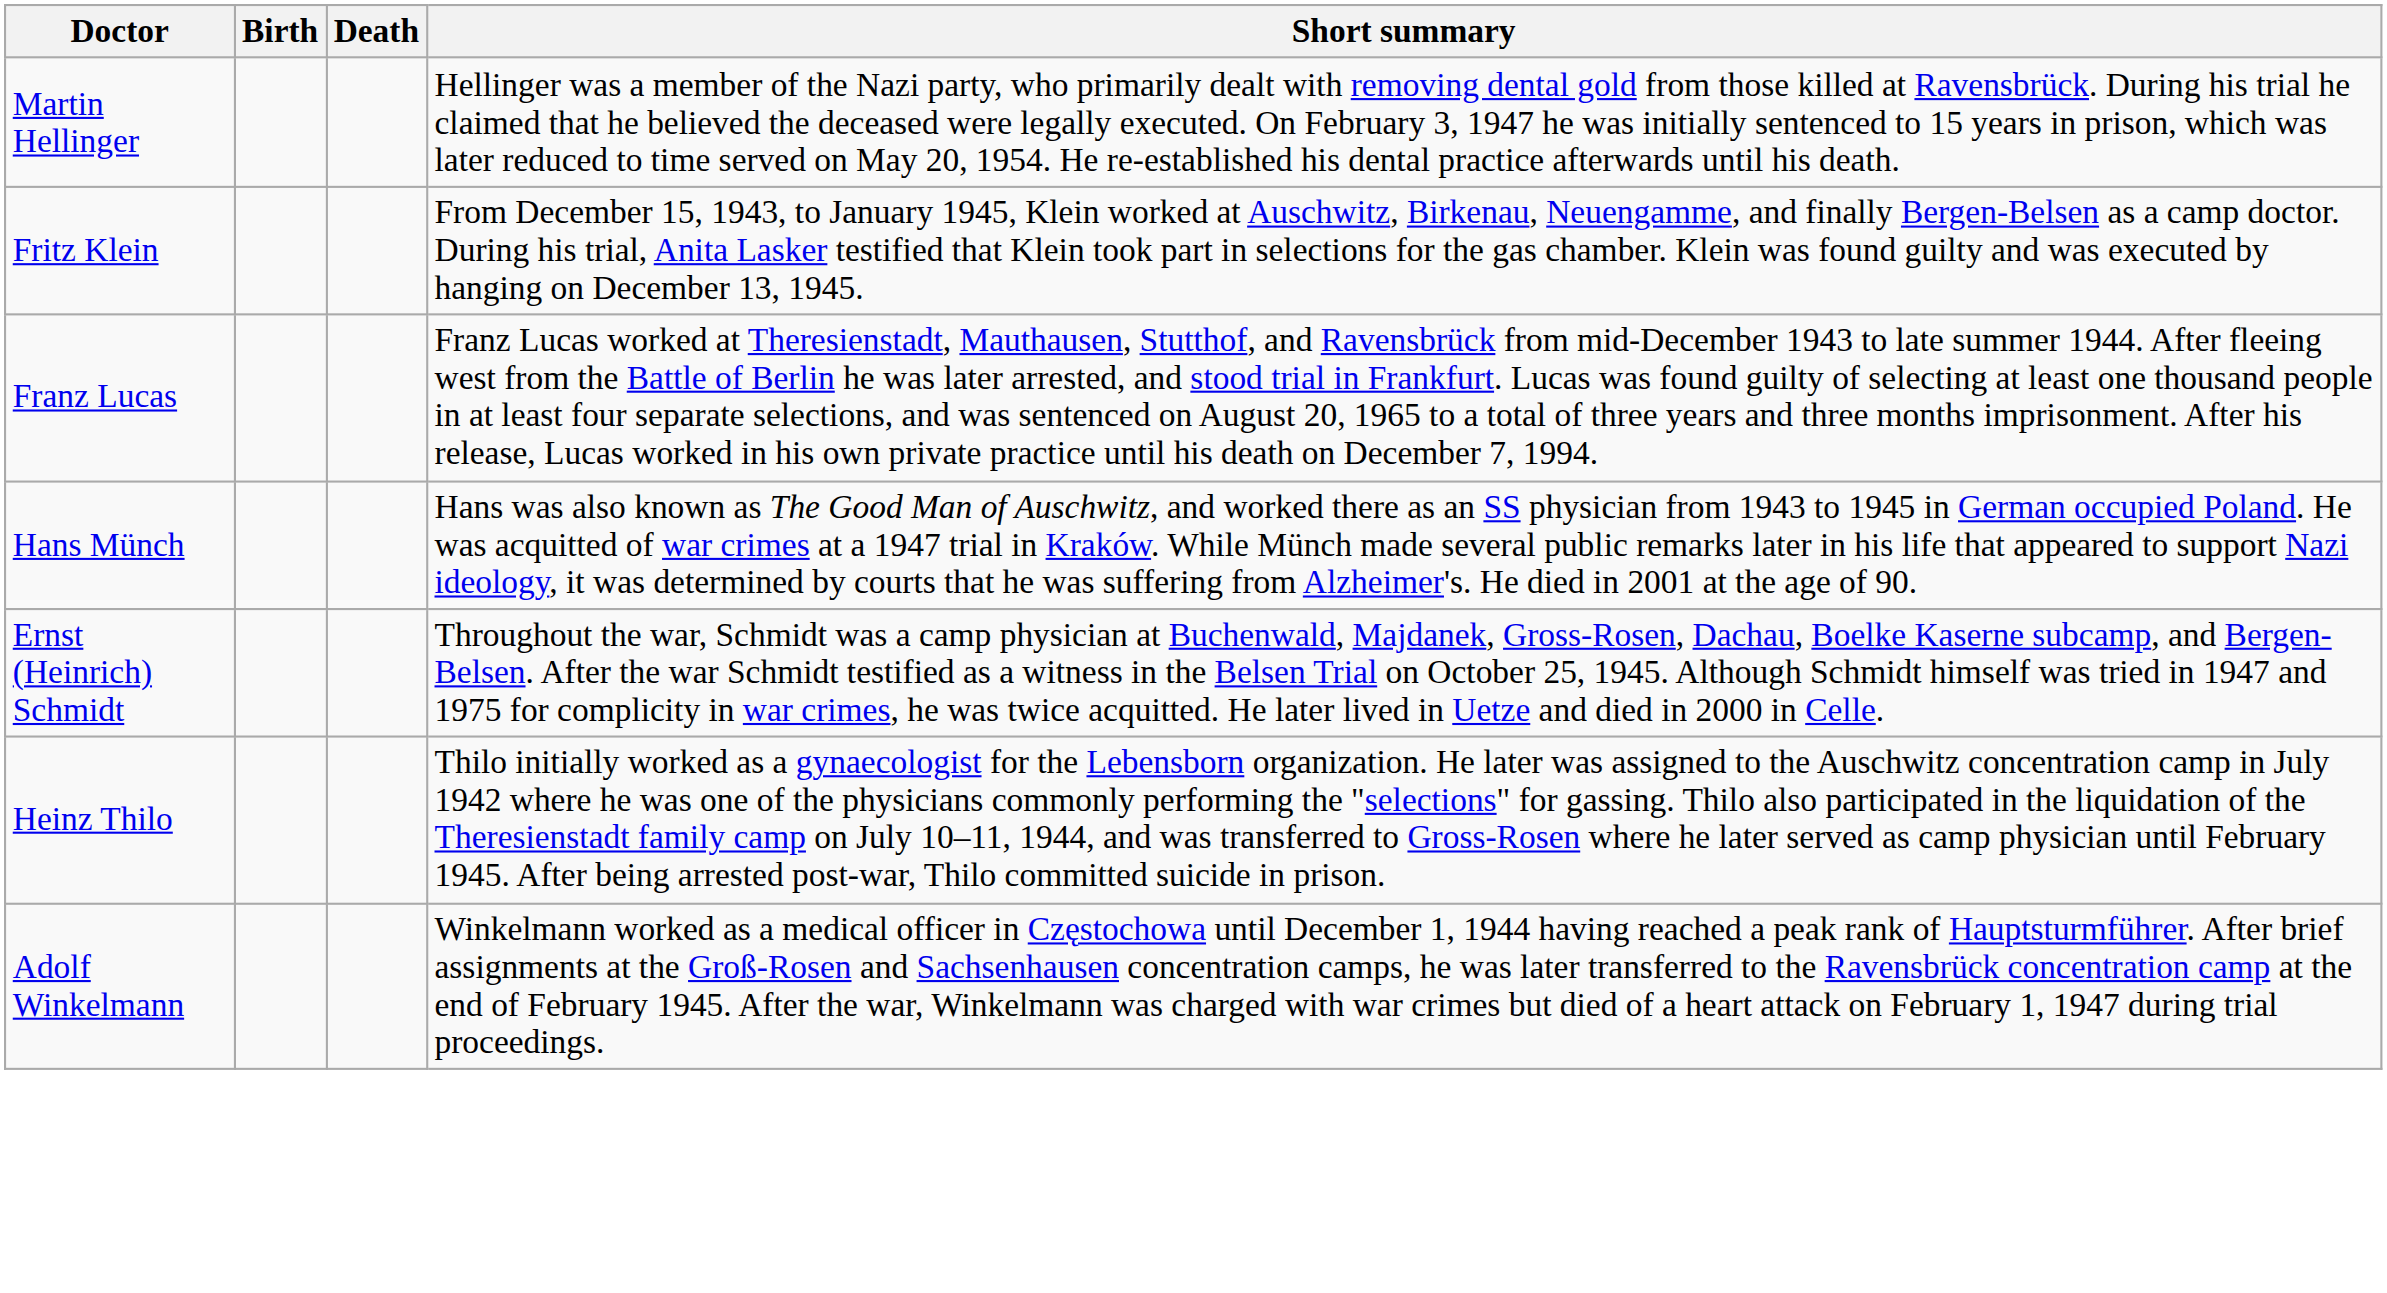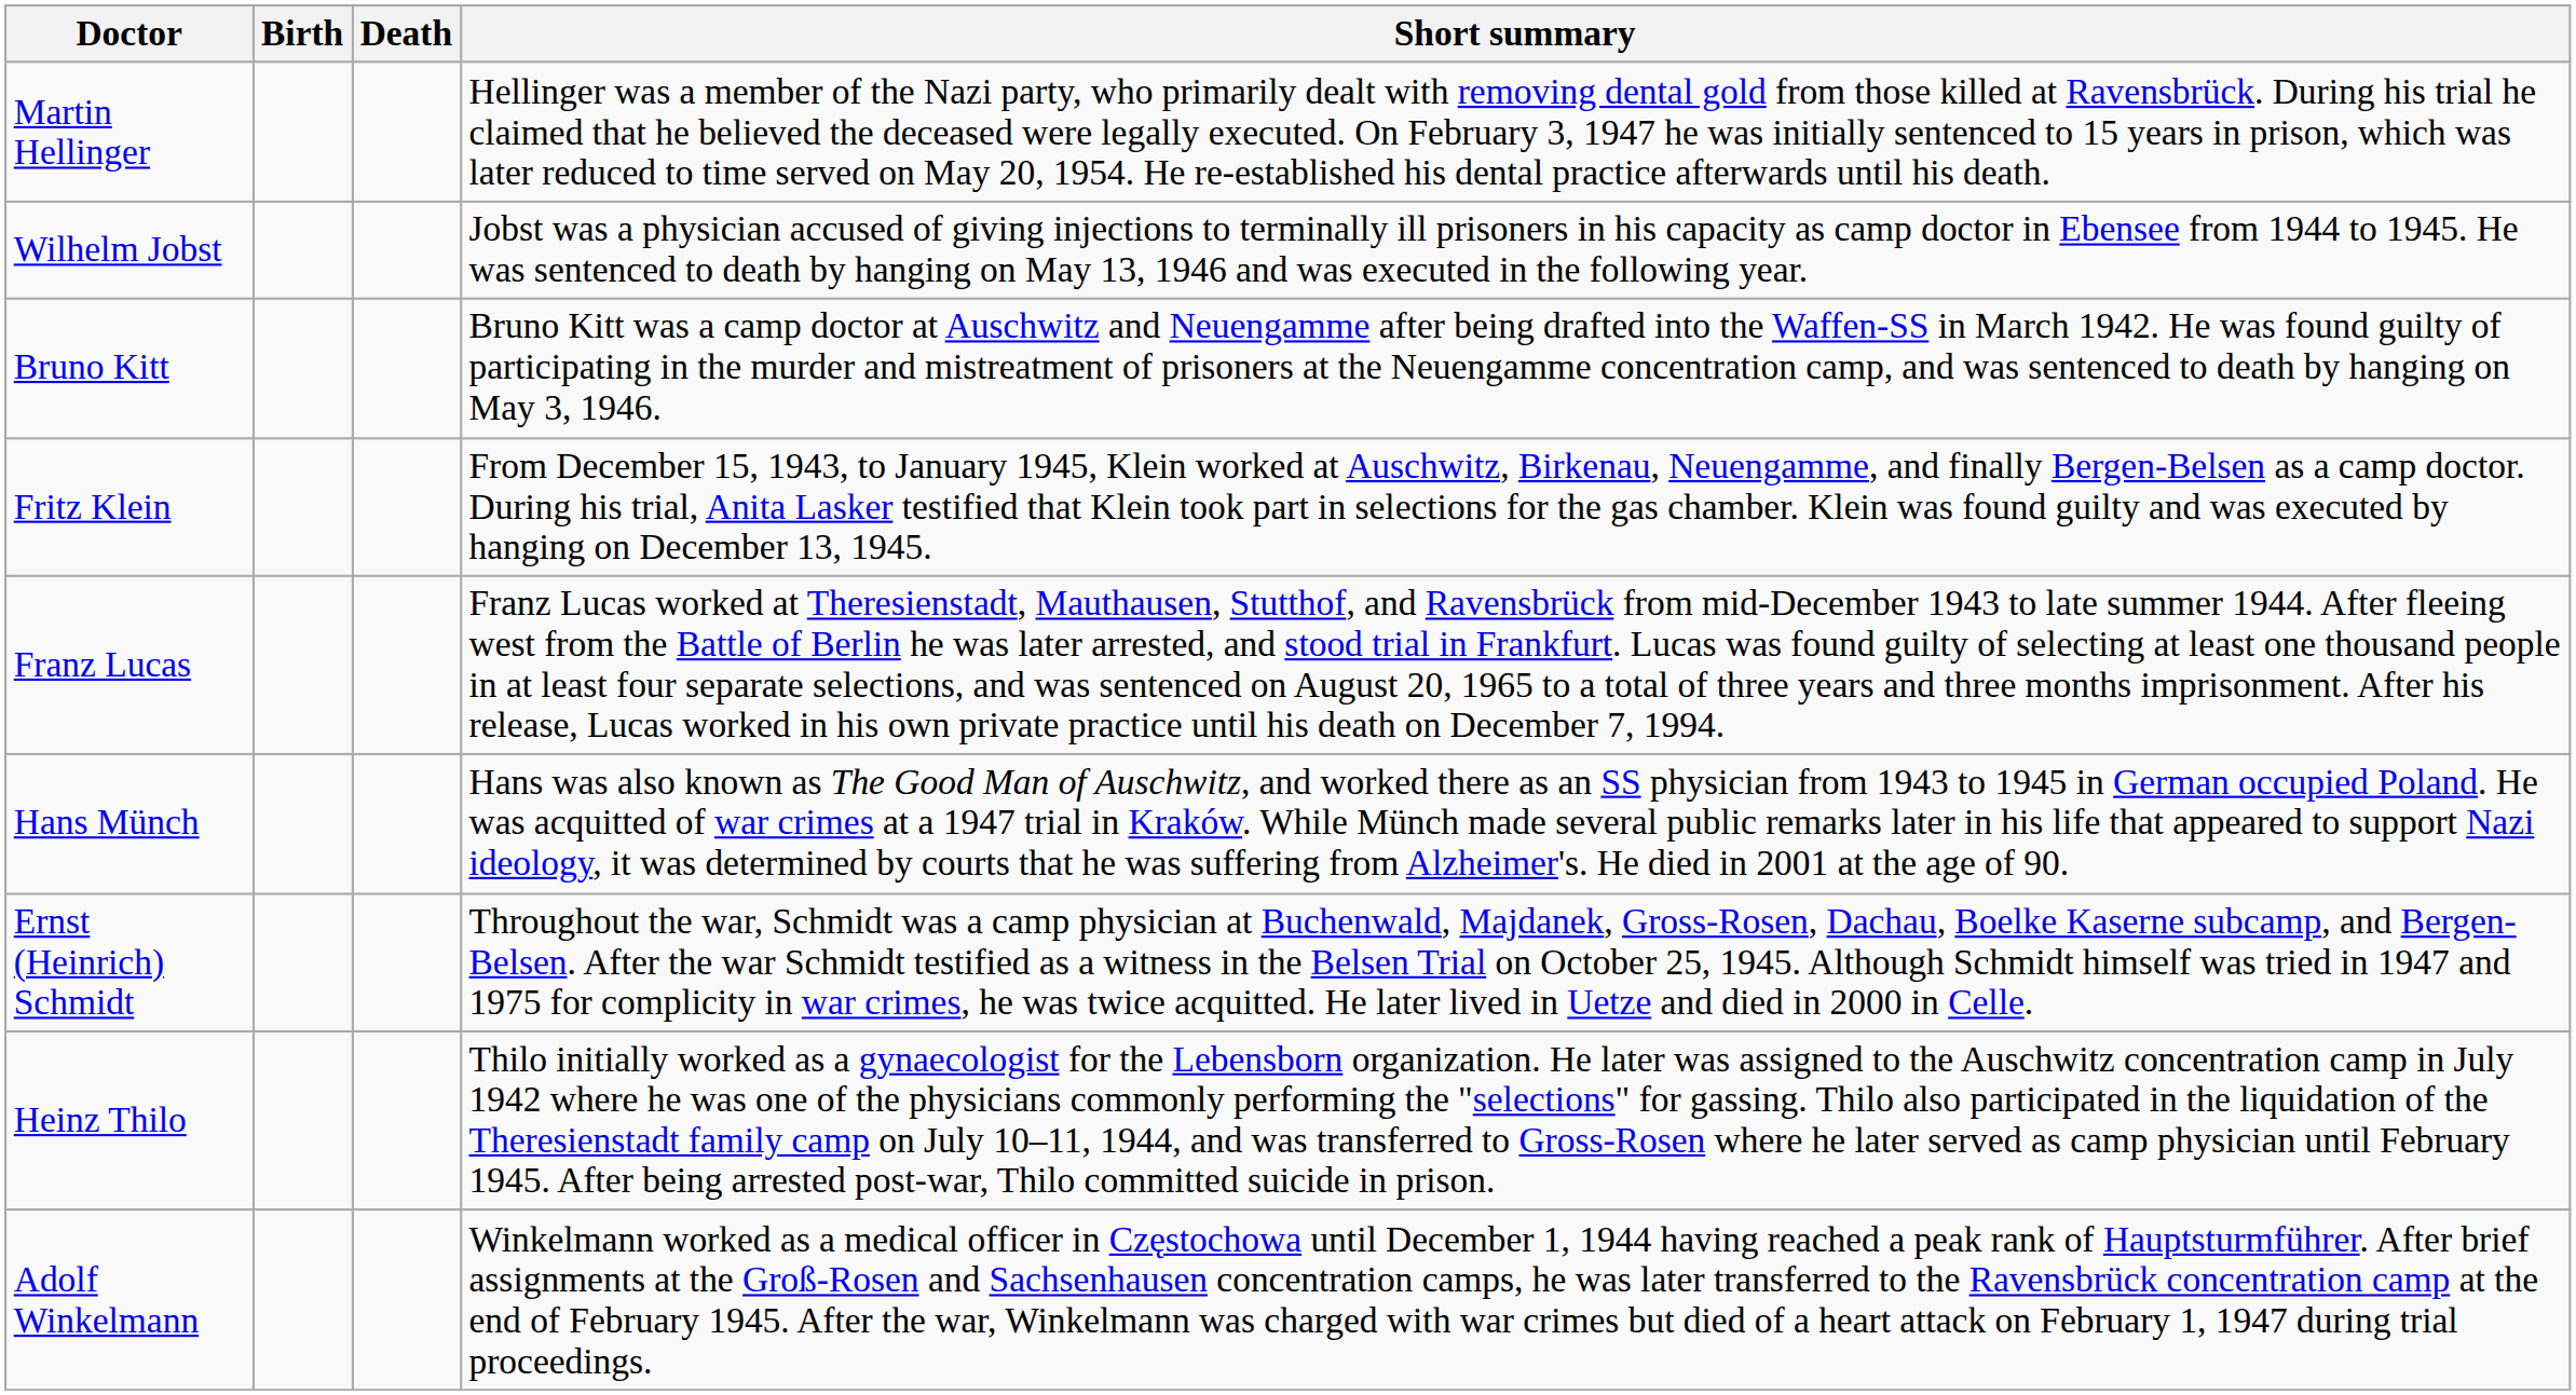+ row: Wilhelm Jobst | Jobst was a physician accused of giving injections to terminally ill prisoners in his capacity as camp doctor in Ebensee from 1944 to 1945. He was sentenced to death by hanging on May 13, 1946 and was executed in the following year.
+ row: Bruno Kitt | Bruno Kitt was a camp doctor at Auschwitz and Neuengamme after being drafted into the Waffen-SS in March 1942. He was found guilty of participating in the murder and mistreatment of prisoners at the Neuengamme concentration camp, and was sentenced to death by hanging on May 3, 1946.
